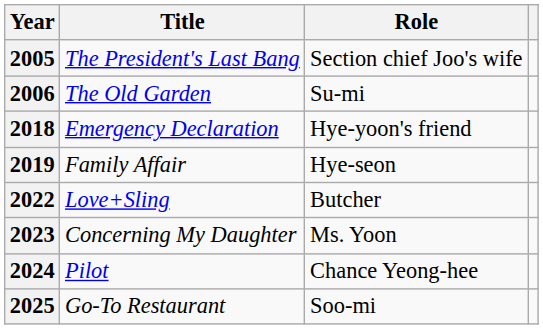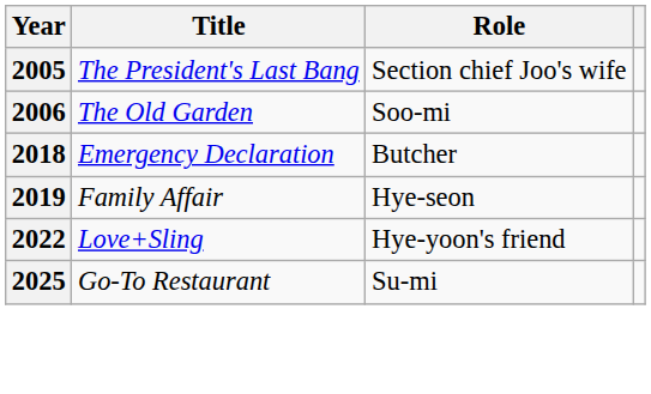2006 | Role: Su-mi -> Soo-mi
2018 | Role: Hye-yoon's friend -> Butcher
2022 | Role: Butcher -> Hye-yoon's friend
- row: 2023 | Concerning My Daughter | Ms. Yoon
- row: 2024 | Pilot | Chance Yeong-hee
2025 | Role: Soo-mi -> Su-mi
